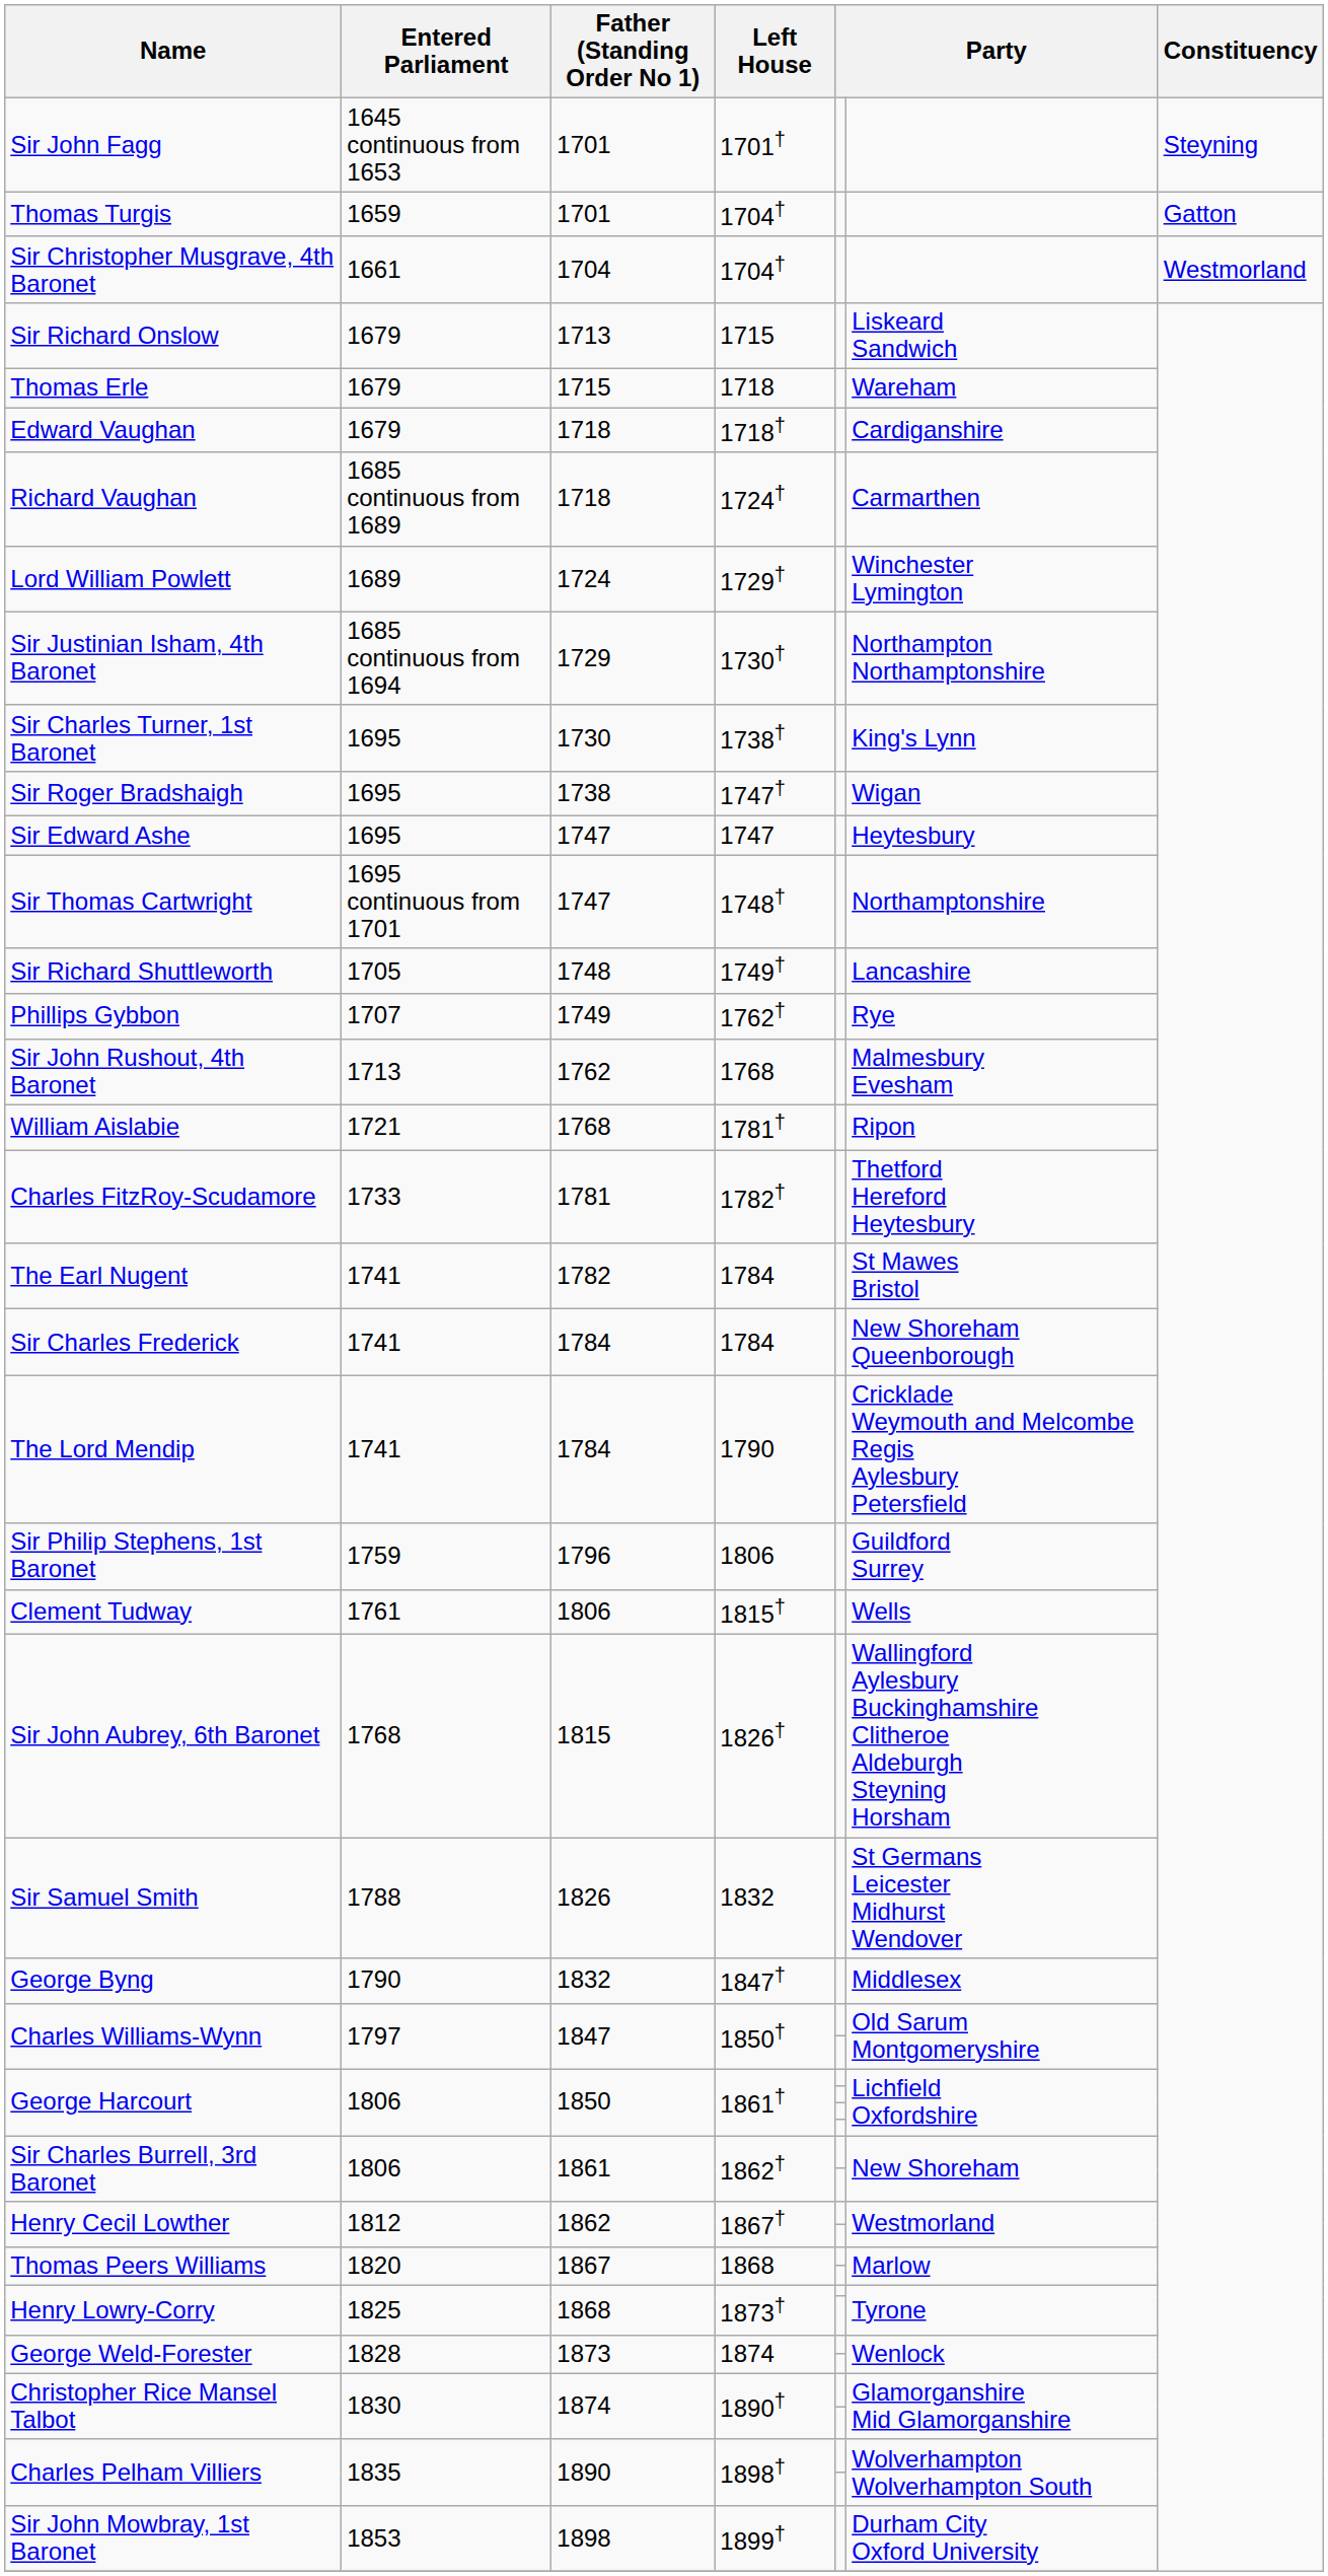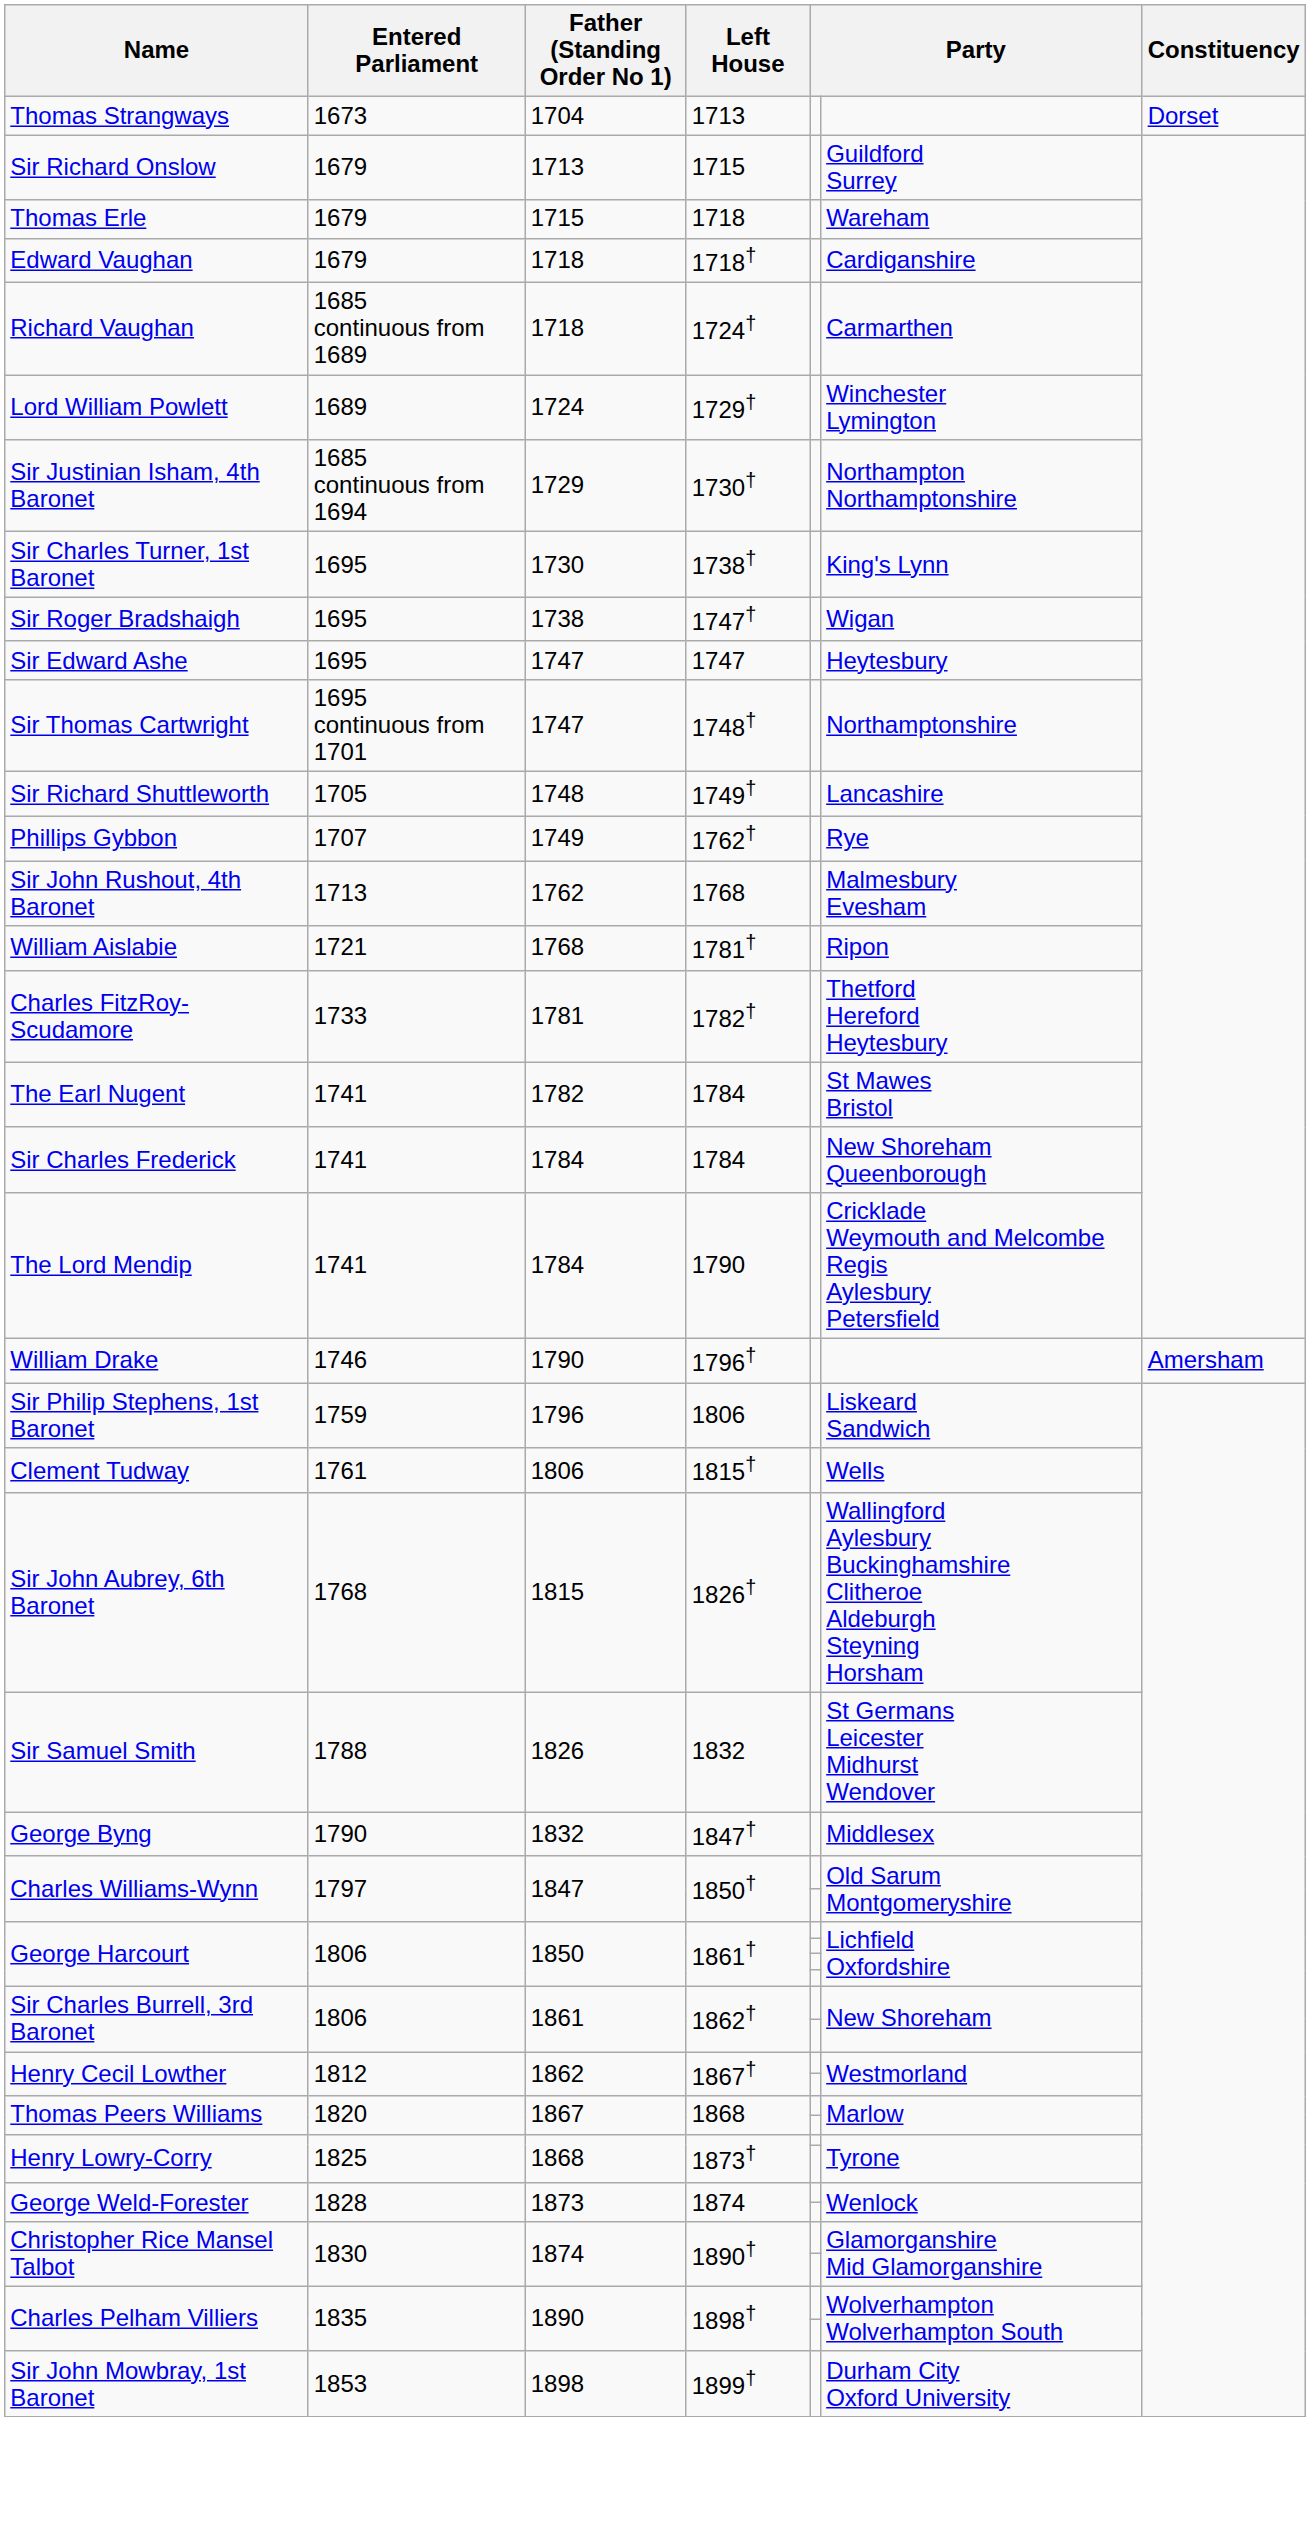- row: Sir John Fagg | 1645 continuous from 1653 | 1701 | 1701† | Steyning
- row: Thomas Turgis | 1659 | 1701 | 1704† | Gatton
- row: Sir Christopher Musgrave, 4th Baronet | 1661 | 1704 | 1704† | Westmorland
+ row: Thomas Strangways | 1673 | 1704 | 1713 | Dorset
Sir Richard Onslow | column 6: Liskeard Sandwich -> Guildford Surrey
+ row: William Drake | 1746 | 1790 | 1796† | Amersham
Sir Philip Stephens, 1st Baronet | column 6: Guildford Surrey -> Liskeard Sandwich
